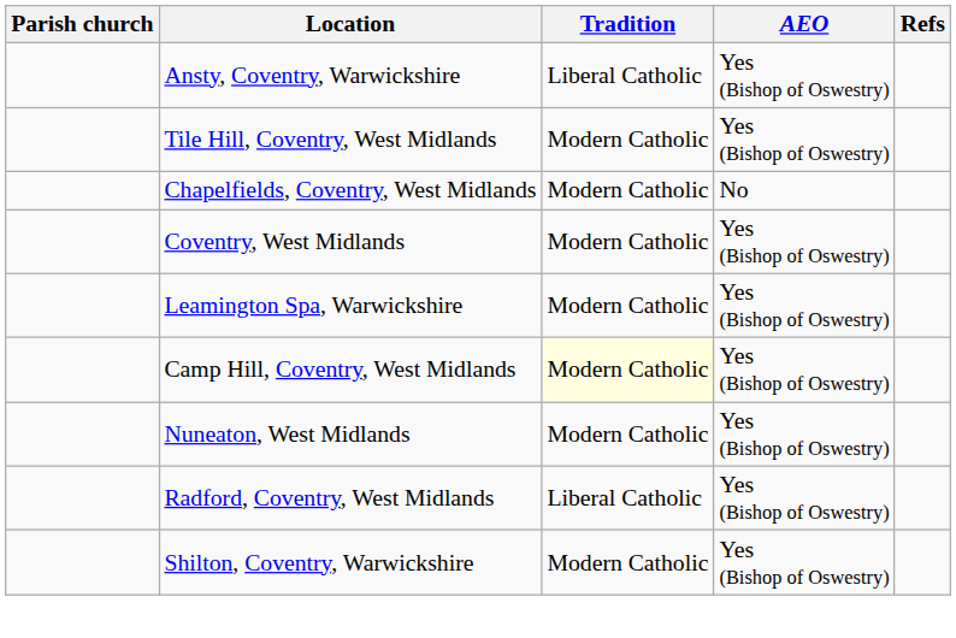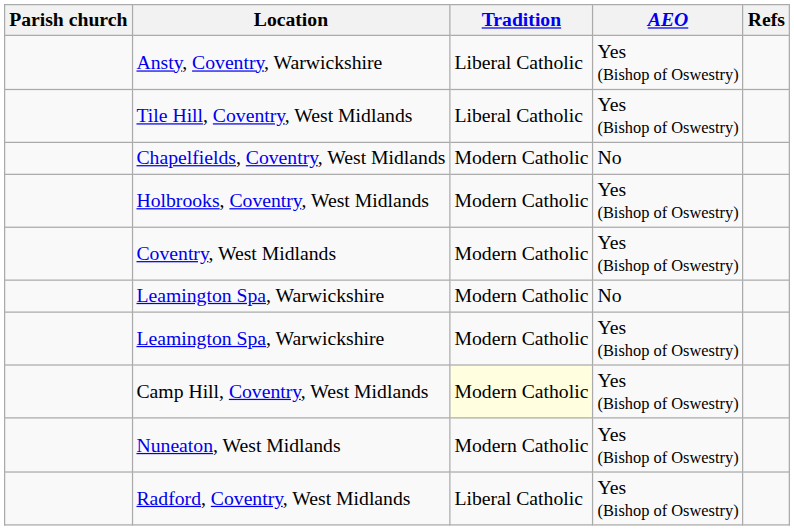Tile Hill, Coventry, West Midlands | Tradition: Modern Catholic -> Liberal Catholic
+ row: Holbrooks, Coventry, West Midlands | Modern Catholic | Yes (Bishop of Oswestry)
+ row: Leamington Spa, Warwickshire | Modern Catholic | No
- row: Shilton, Coventry, Warwickshire | Modern Catholic | Yes (Bishop of Oswestry)
